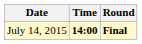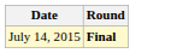- column: Time | 14:00
